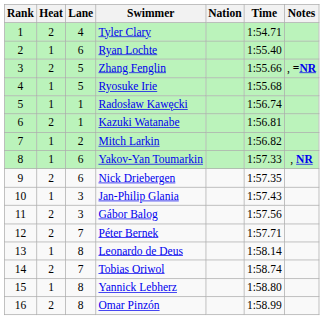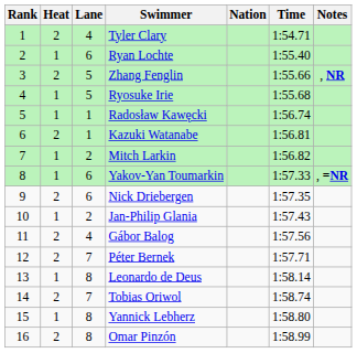Zhang Fenglin | Notes: , =NR -> , NR
Yakov-Yan Toumarkin | Notes: , NR -> , =NR
Jan-Philip Glania | Lane: 3 -> 2
Gábor Balog | Lane: 3 -> 4
